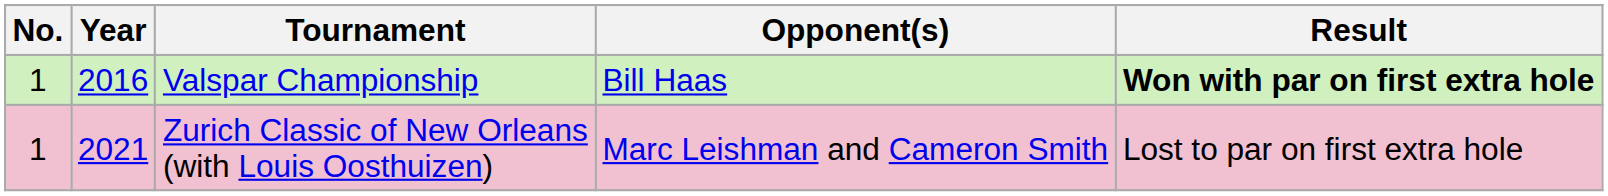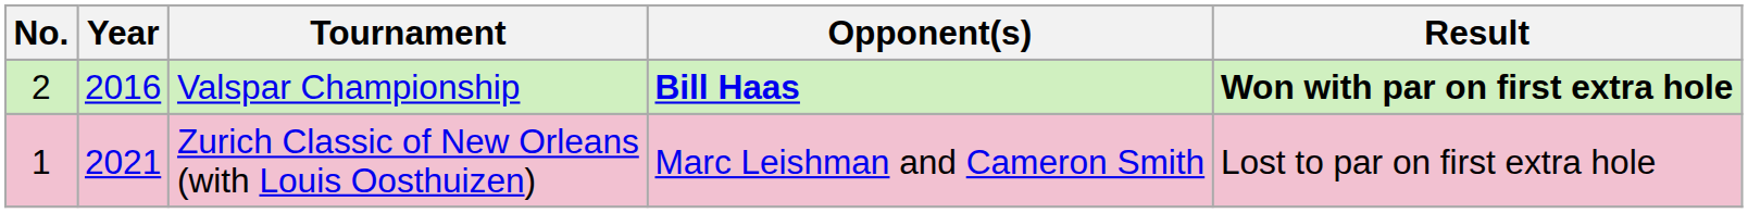Valspar Championship | No.: 1 -> 2
Valspar Championship | Opponent(s): normal -> bold
